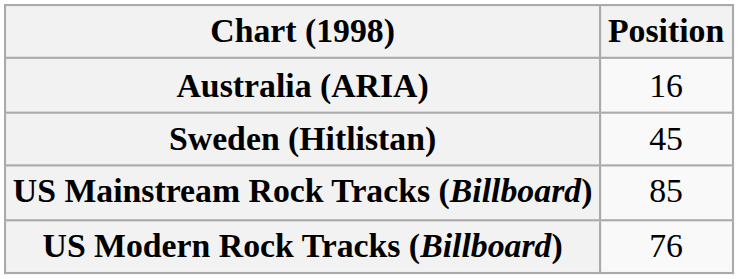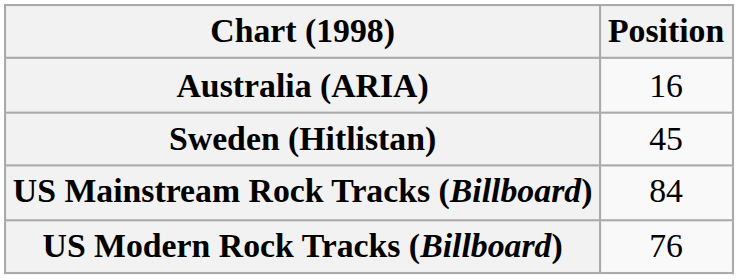US Mainstream Rock Tracks (Billboard) | Position: 85 -> 84
